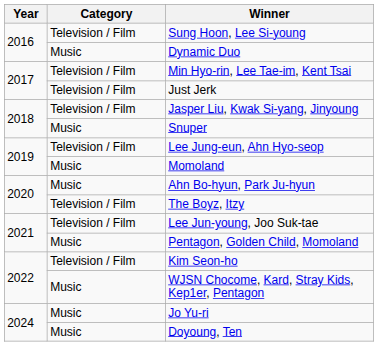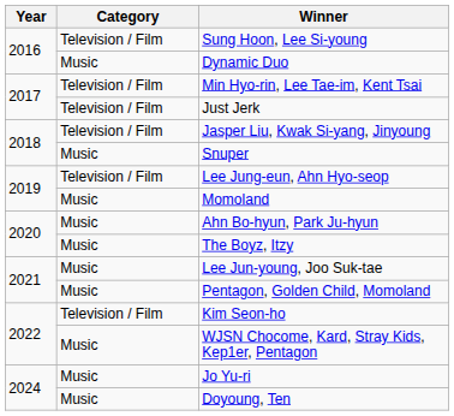The Boyz, Itzy | Category: Television / Film -> Music
Lee Jun-young, Joo Suk-tae | Category: Television / Film -> Music
